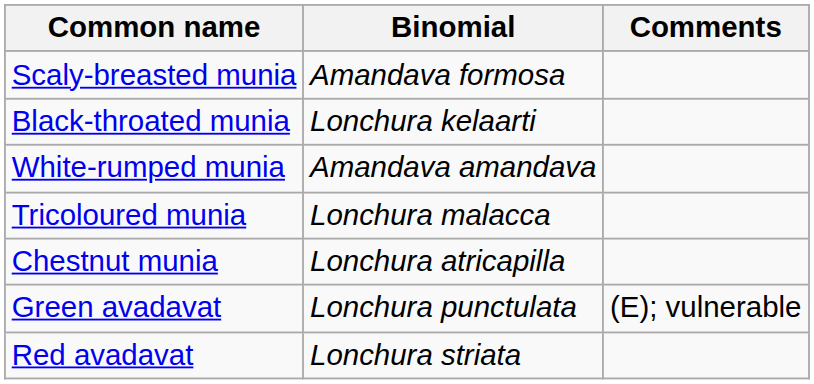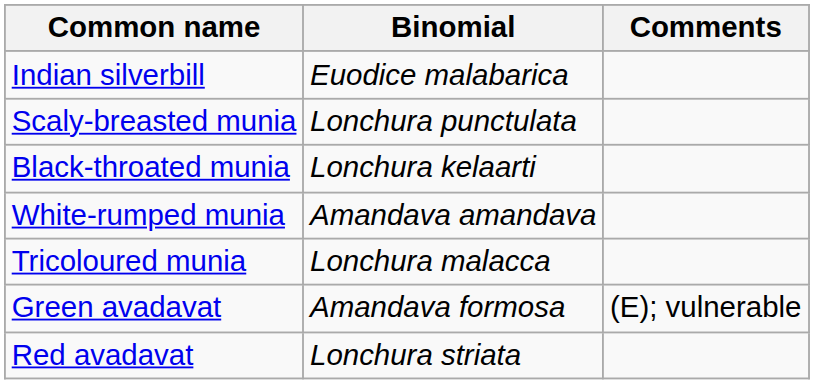+ row: Indian silverbill | Euodice malabarica
Scaly-breasted munia | Binomial: Amandava formosa -> Lonchura punctulata
- row: Chestnut munia | Lonchura atricapilla
Green avadavat | Binomial: Lonchura punctulata -> Amandava formosa
